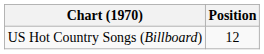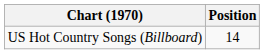US Hot Country Songs (Billboard) | Position: 12 -> 14
